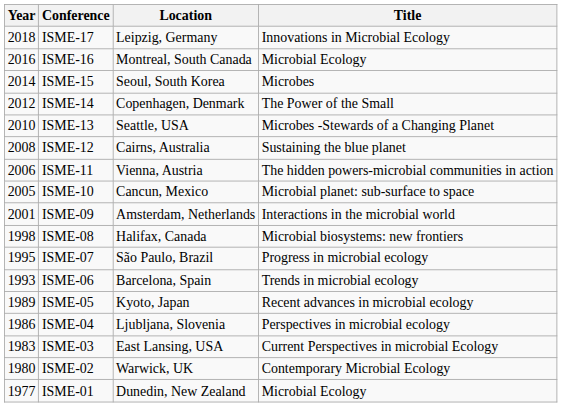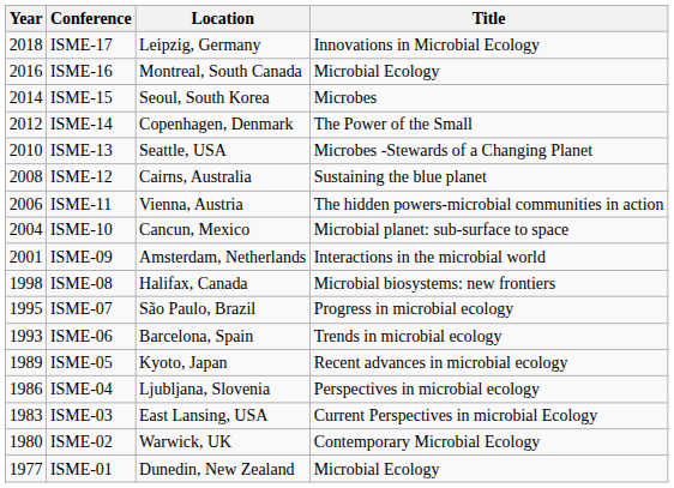ISME-10 | Year: 2005 -> 2004
